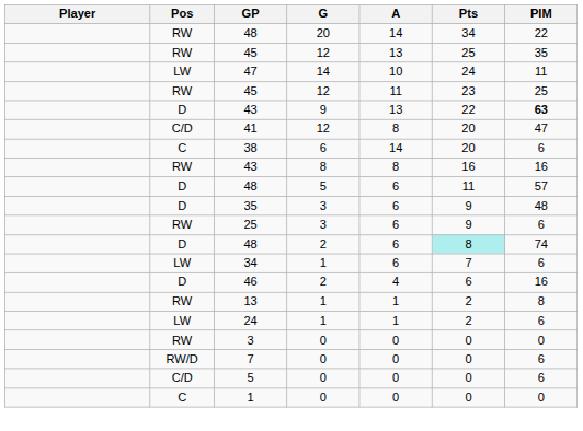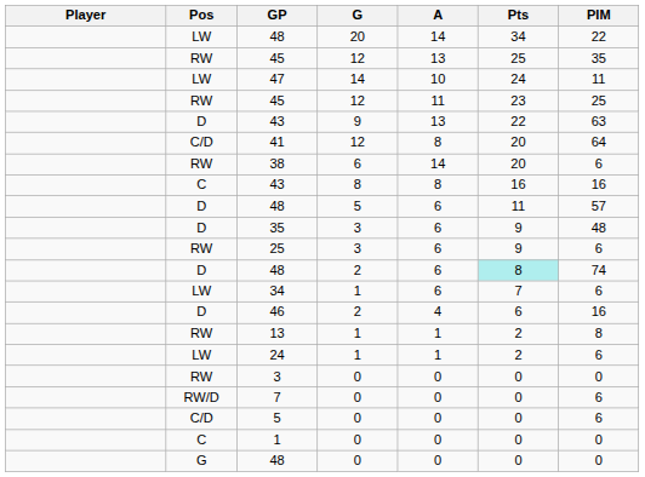48 / 20 | Pos: RW -> LW
43 / 9 | PIM: bold -> normal
41 | PIM: 47 -> 64
38 | Pos: C -> RW
43 / 8 | Pos: RW -> C
+ row: G | 48 | 0 | 0 | 0 | 0
